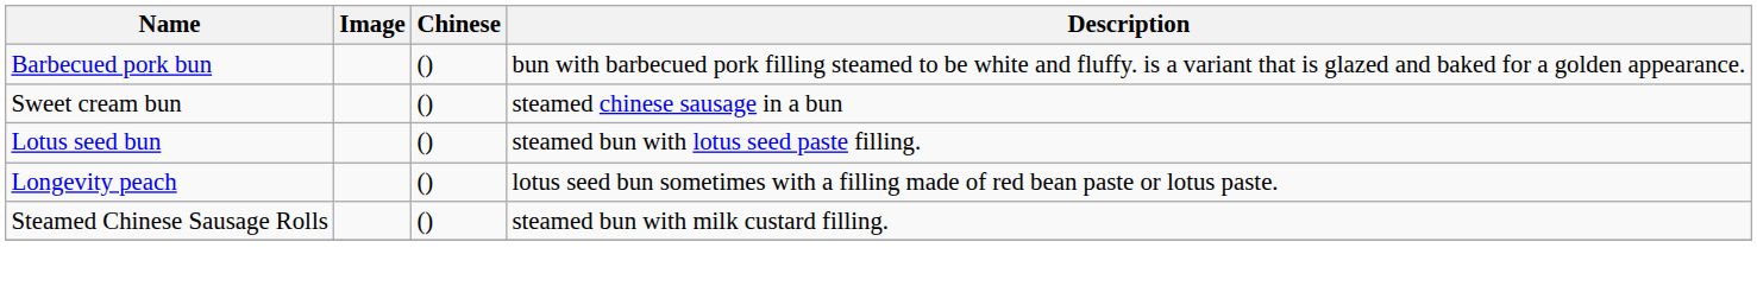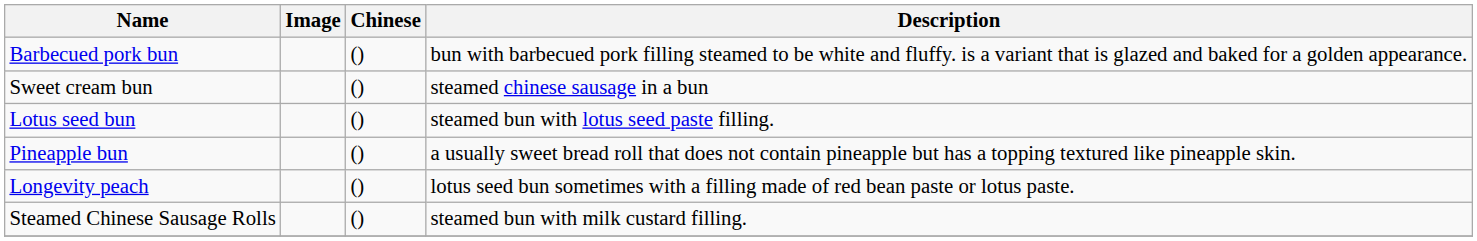+ row: Pineapple bun | () | a usually sweet bread roll that does not contain pineapple but has a topping textured like pineapple skin.
